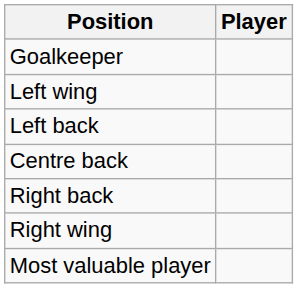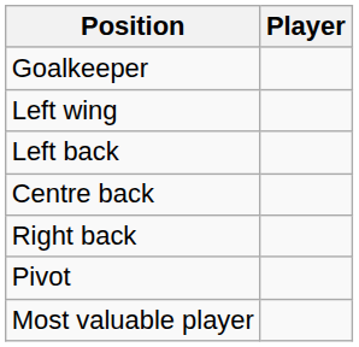- row: Right wing
+ row: Pivot
